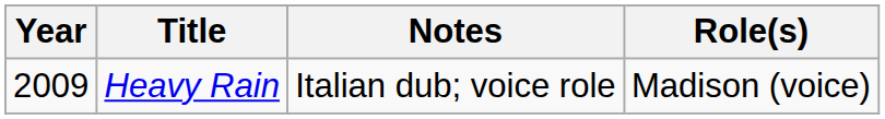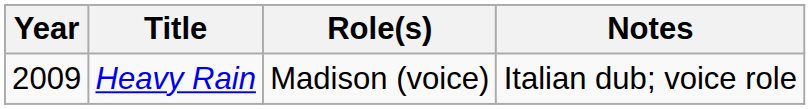columns swapped: Role(s) <-> Notes
